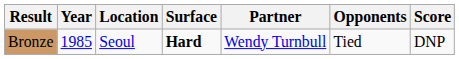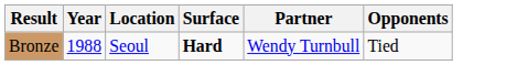- column: Score | DNP
Bronze | Year: 1985 -> 1988
